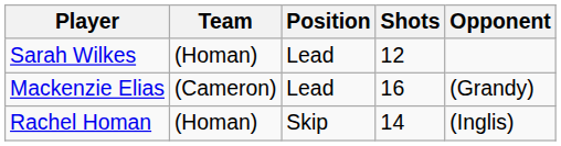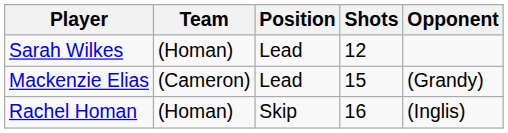Mackenzie Elias | Shots: 16 -> 15
Rachel Homan | Shots: 14 -> 16
